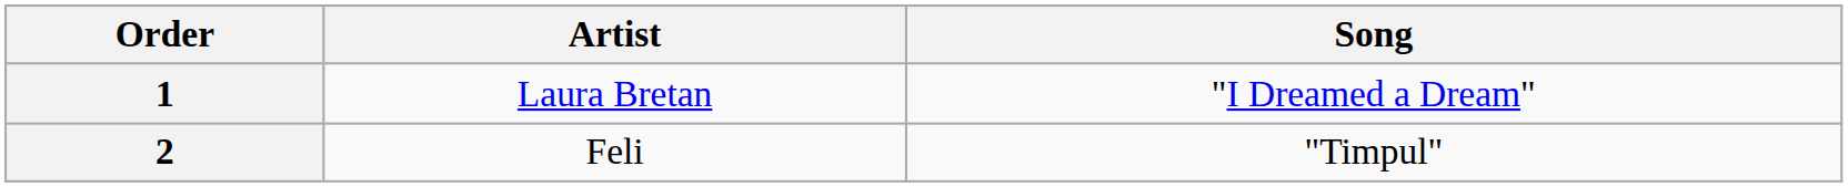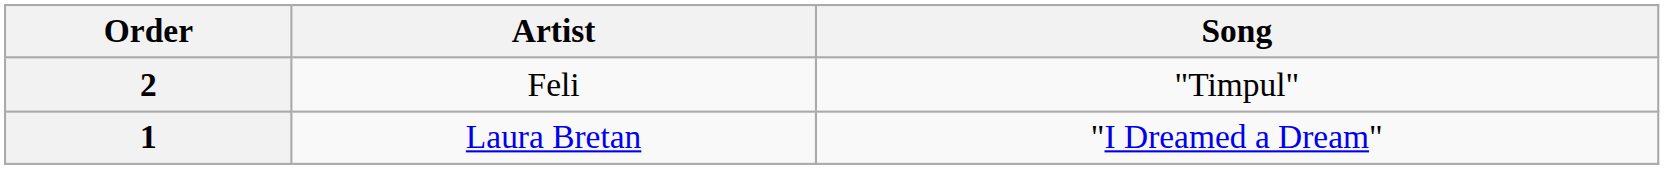rows swapped: 1 <-> 2
